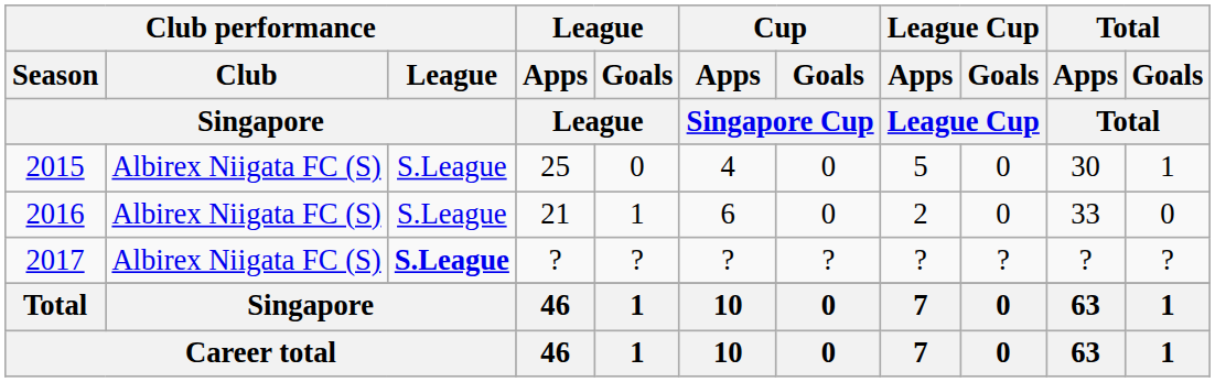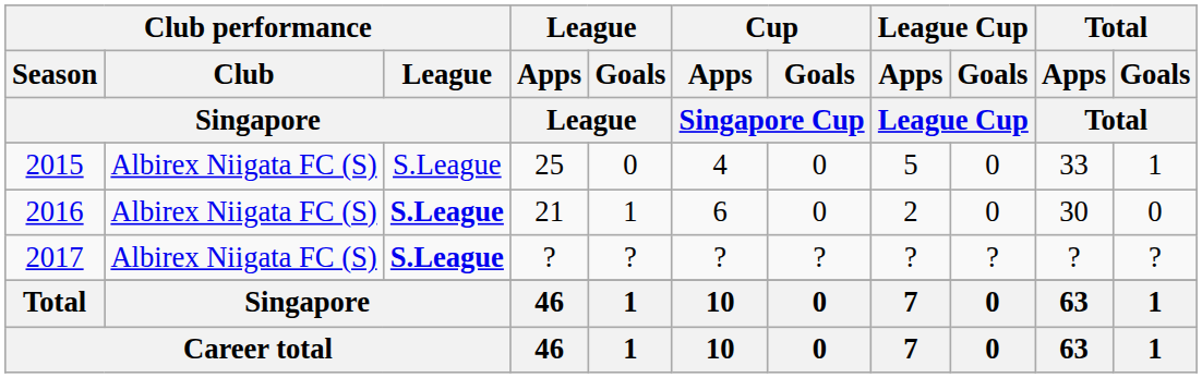2015 | Total / Apps / Total: 30 -> 33
2016 | Club performance / League / Singapore: normal -> bold
2016 | Total / Apps / Total: 33 -> 30
